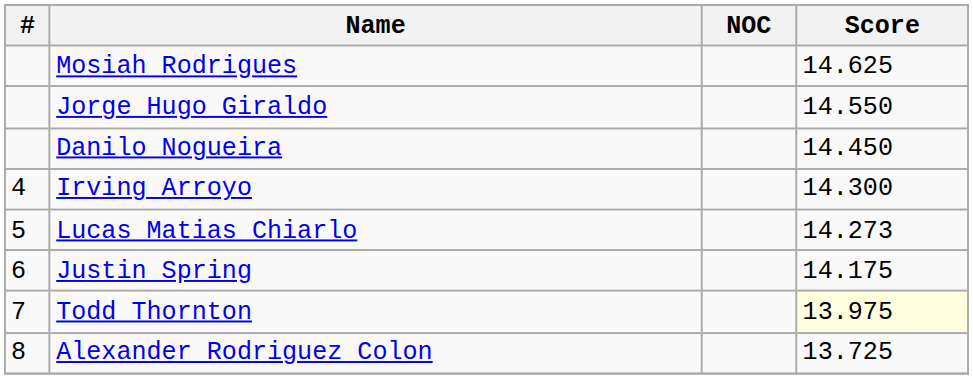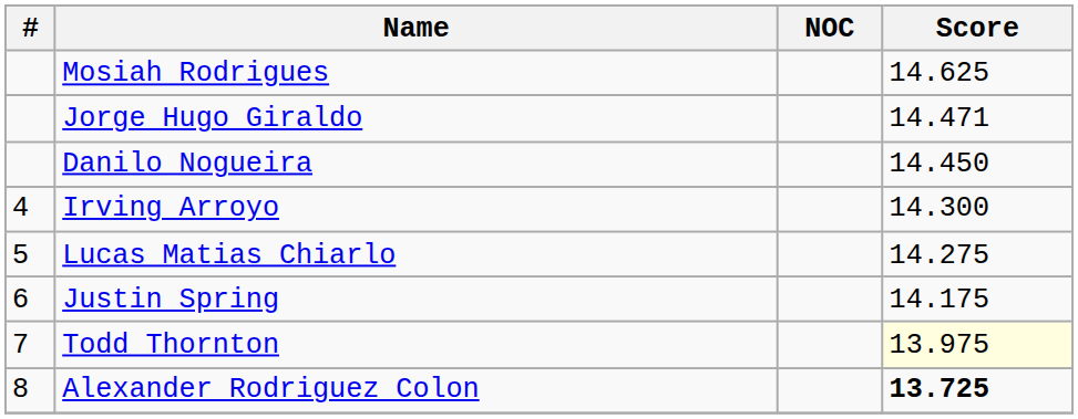Jorge Hugo Giraldo | Score: 14.550 -> 14.471
Lucas Matias Chiarlo | Score: 14.273 -> 14.275
Alexander Rodriguez Colon | Score: normal -> bold
